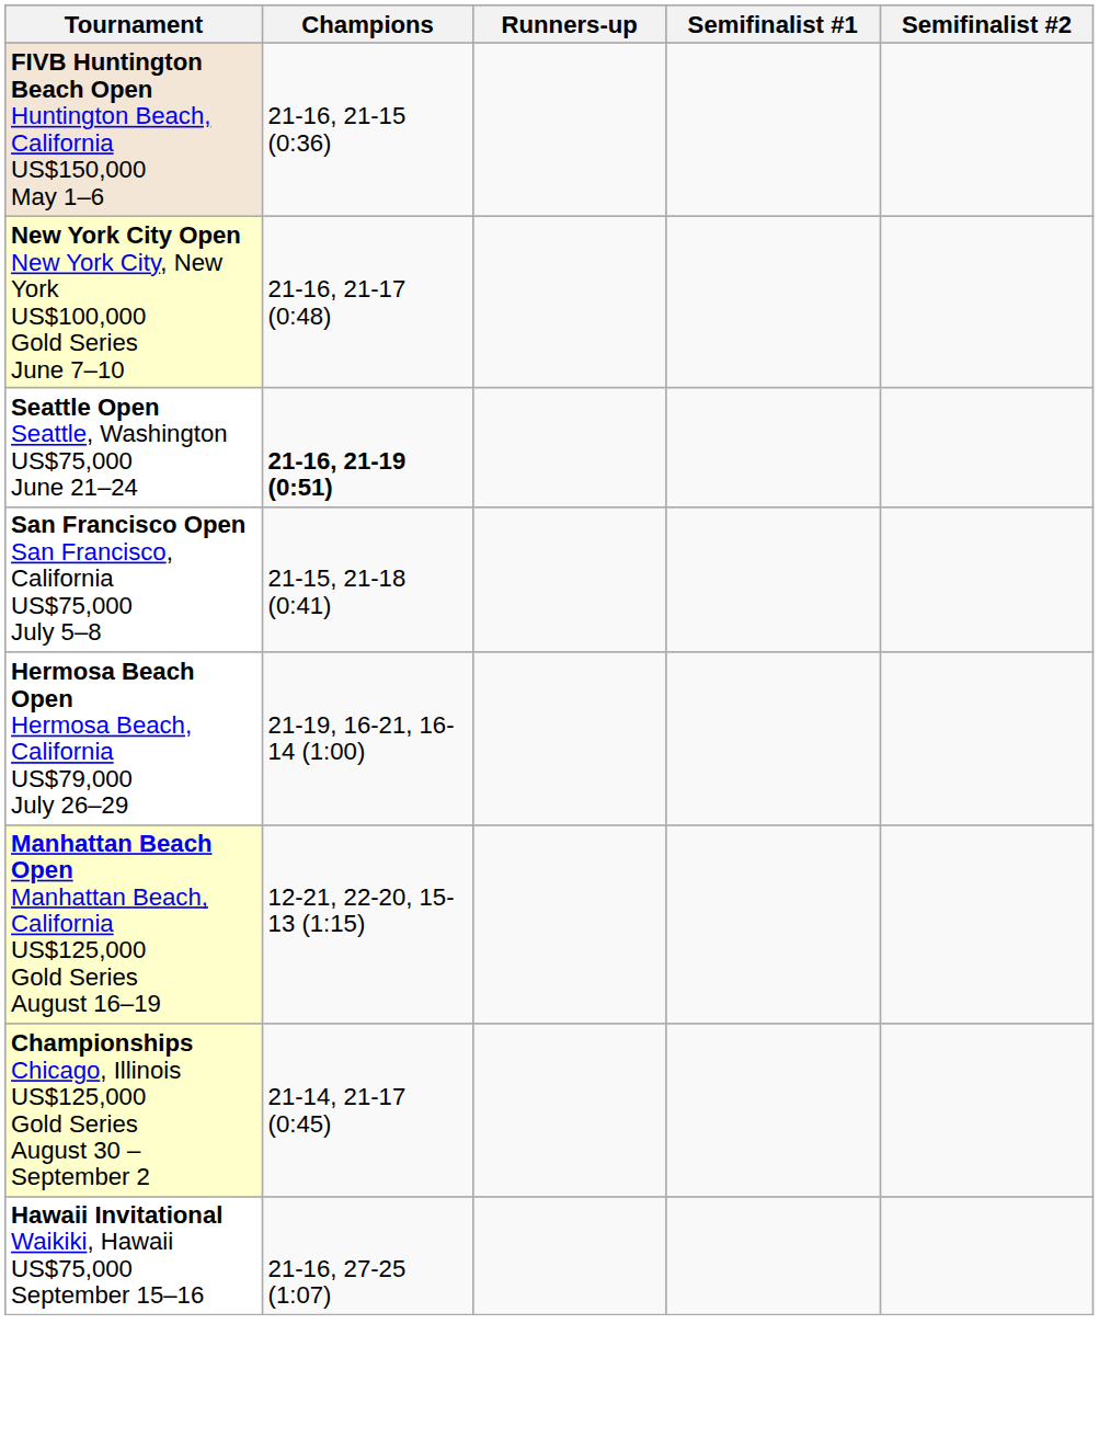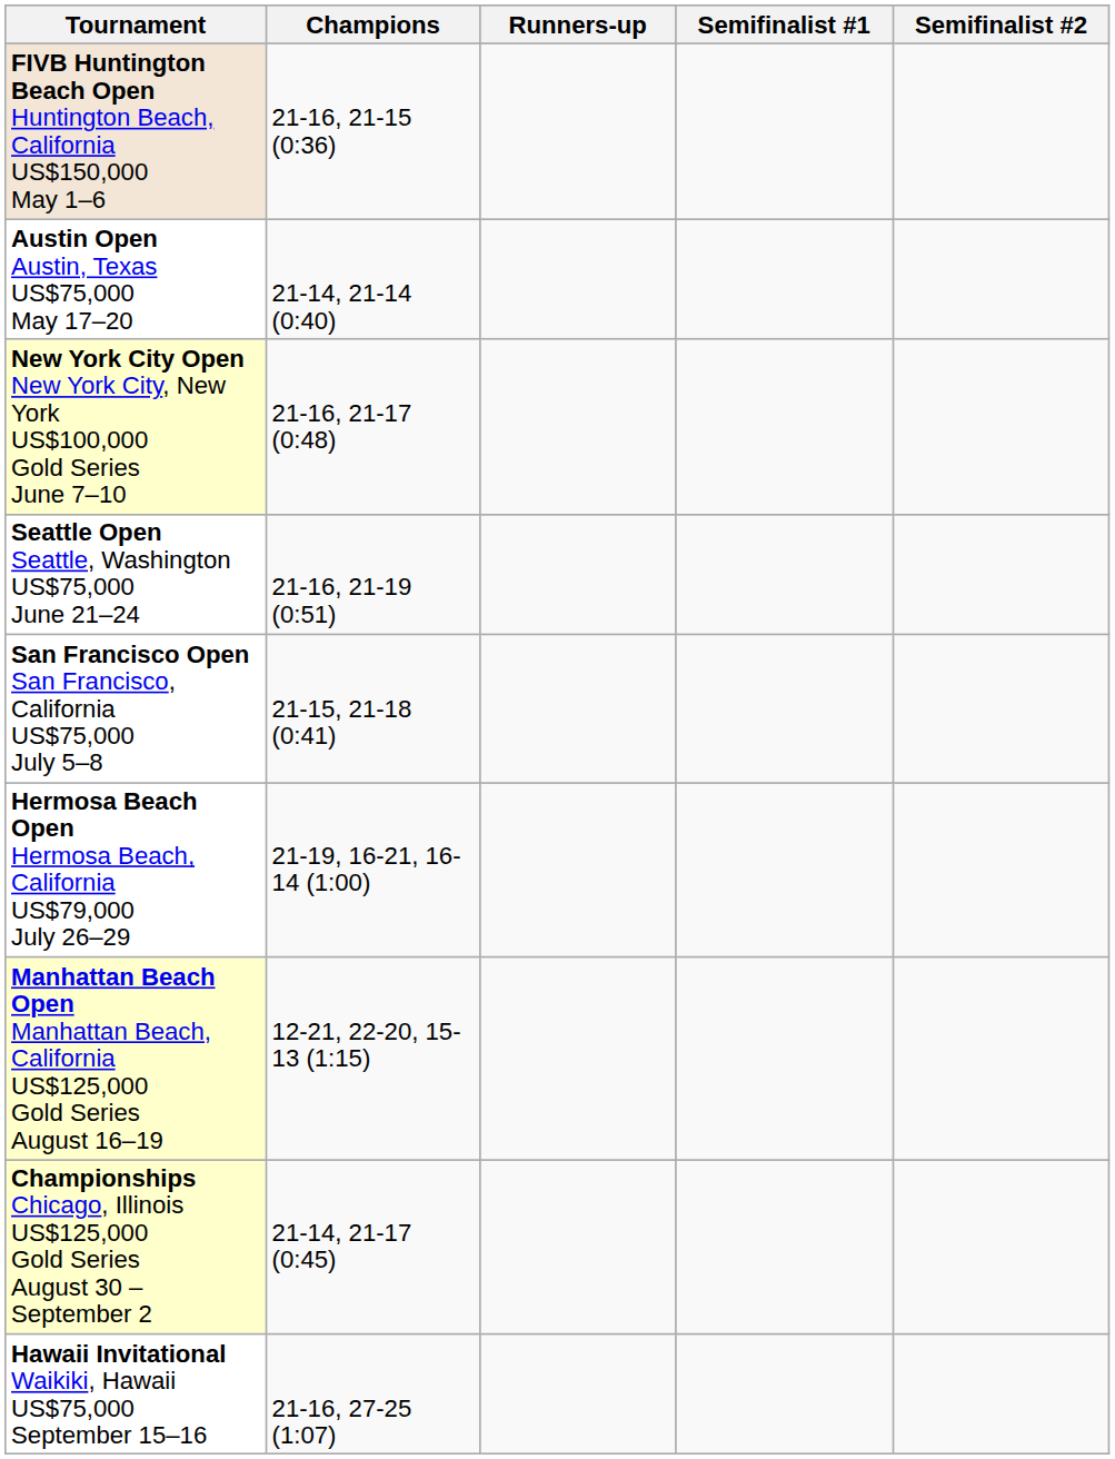+ row: Austin Open Austin, Texas US$75,000 May 17–20 | 21-14, 21-14 (0:40)
Seattle Open Seattle, Washington US$75,000 June 21–24 | Champions: bold -> normal
